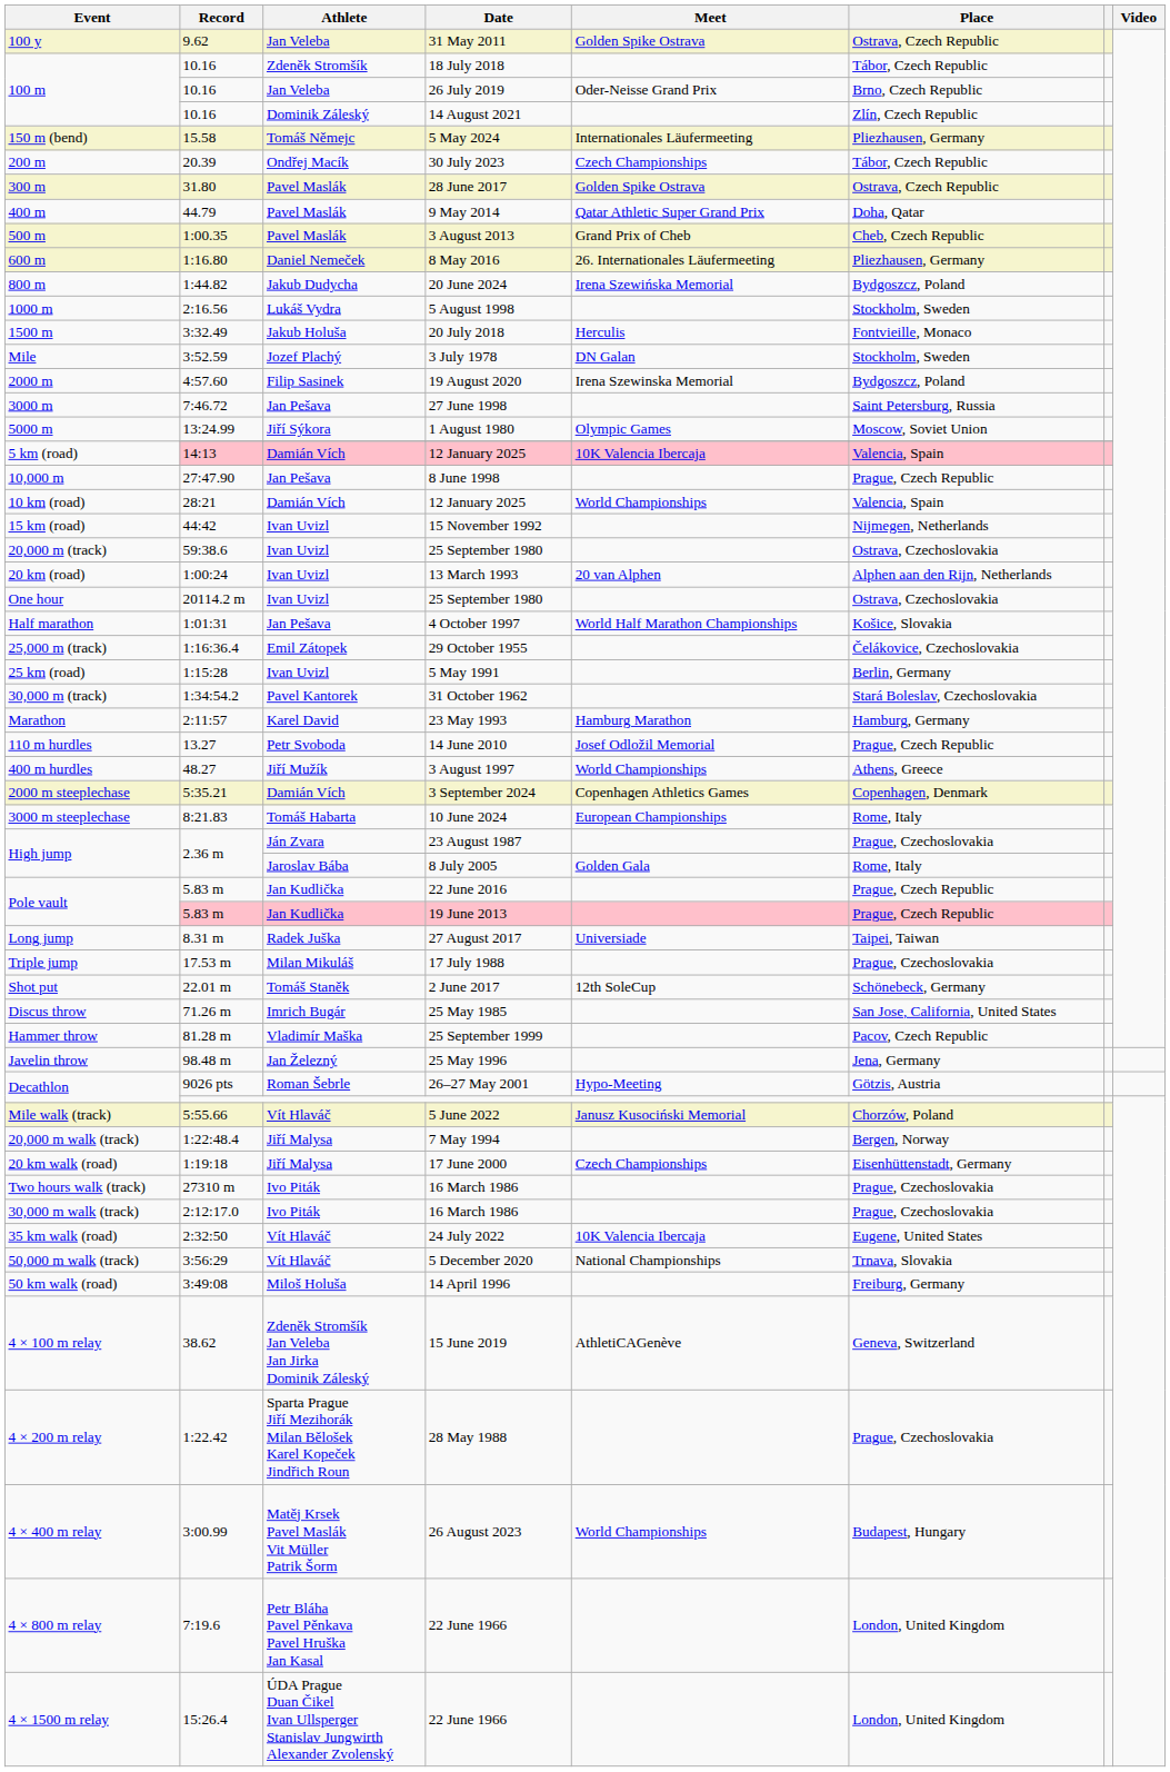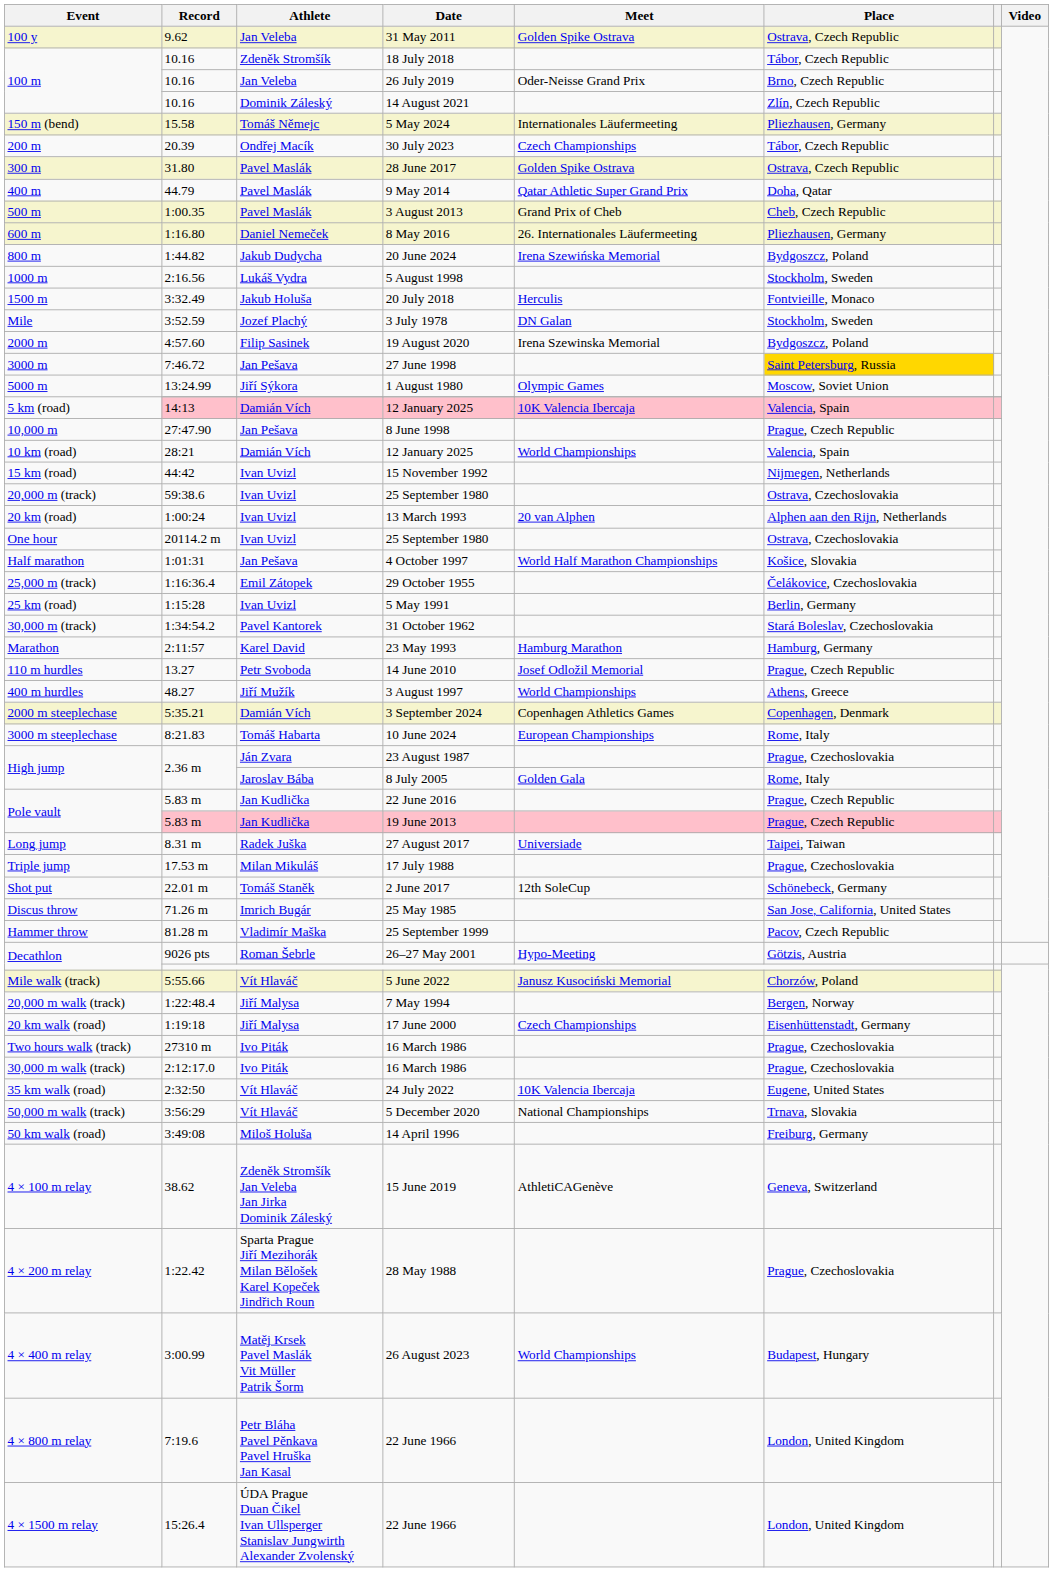27 June 1998 | Place: no background -> gold background
- row: Javelin throw | 98.48 m | Jan Železný | 25 May 1996 | Jena, Germany
